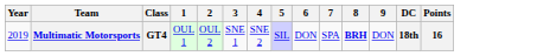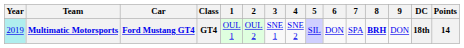+ column: Car | Ford Mustang GT4
Multimatic Motorsports | Year: no background -> paleturquoise background
Multimatic Motorsports | Points: 16 -> 14
